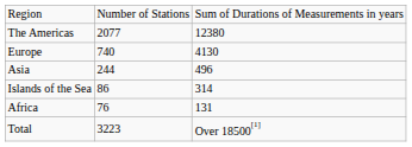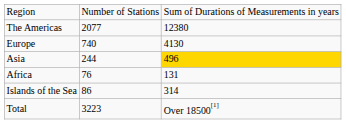Asia | column 3: no background -> gold background
rows swapped: Africa <-> Islands of the Sea
